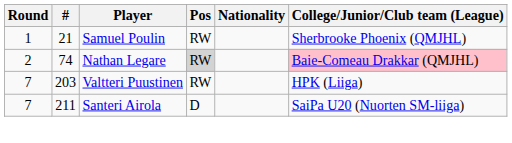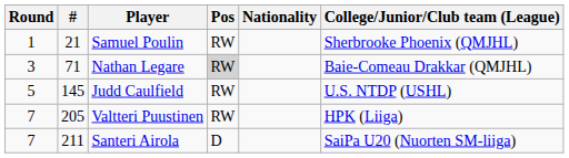Nathan Legare | Round: 2 -> 3
Nathan Legare | #: 74 -> 71
Nathan Legare | College/Junior/Club team (League): pink background -> no background
+ row: 5 | 145 | Judd Caulfield | RW | U.S. NTDP (USHL)
Valtteri Puustinen | #: 203 -> 205
